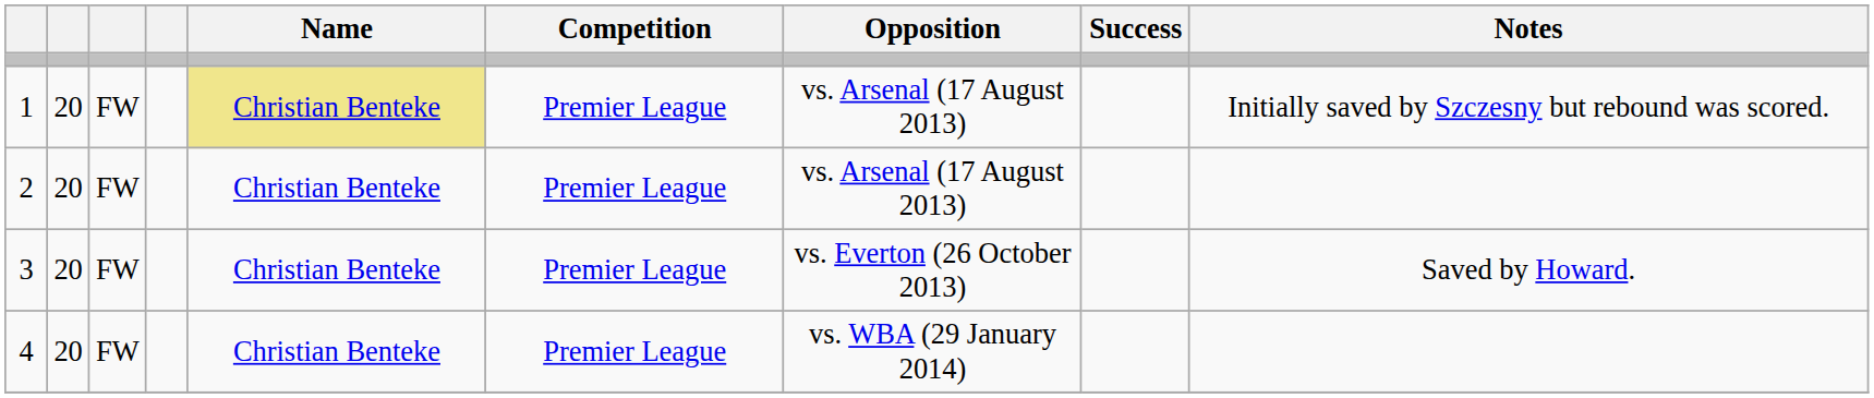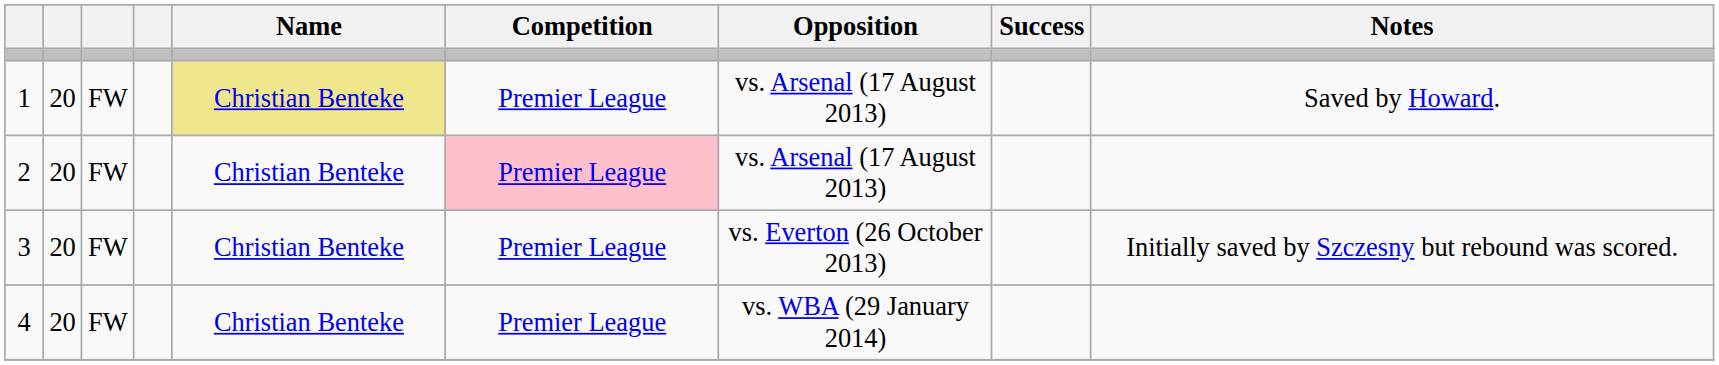1 | Notes: Initially saved by Szczesny but rebound was scored. -> Saved by Howard.
2 | Competition: no background -> pink background
3 | Notes: Saved by Howard. -> Initially saved by Szczesny but rebound was scored.
